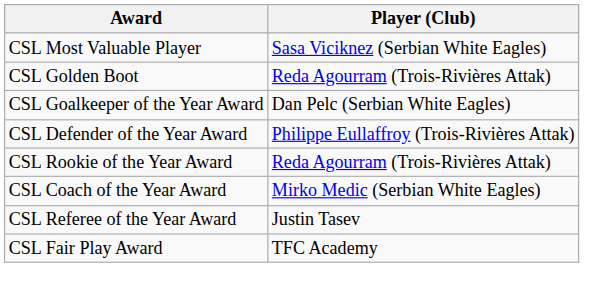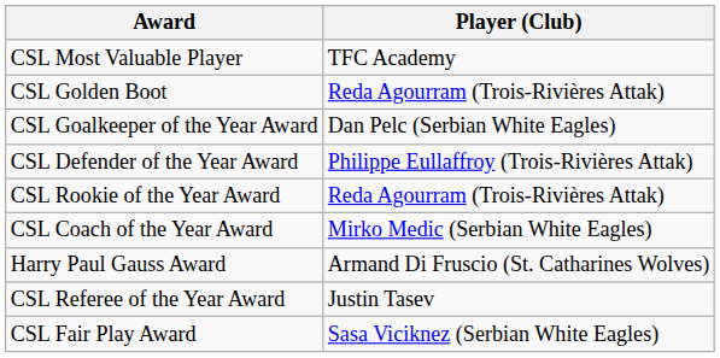CSL Most Valuable Player | Player (Club): Sasa Viciknez (Serbian White Eagles) -> TFC Academy
+ row: Harry Paul Gauss Award | Armand Di Fruscio (St. Catharines Wolves)
CSL Fair Play Award | Player (Club): TFC Academy -> Sasa Viciknez (Serbian White Eagles)
